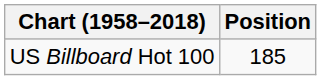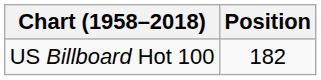US Billboard Hot 100 | Position: 185 -> 182
